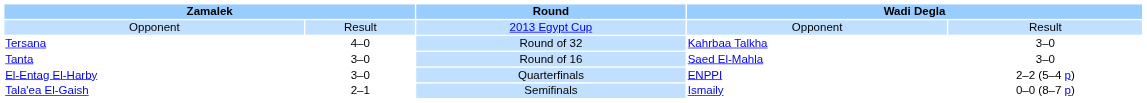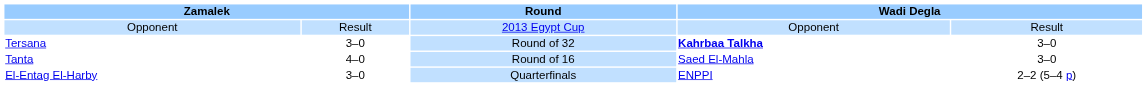Tersana | column 2: 4–0 -> 3–0
Tersana | column 4: normal -> bold
Tanta | column 2: 3–0 -> 4–0
- row: Tala'ea El-Gaish | 2–1 | Semifinals | Ismaily | 0–0 (8–7 p)
